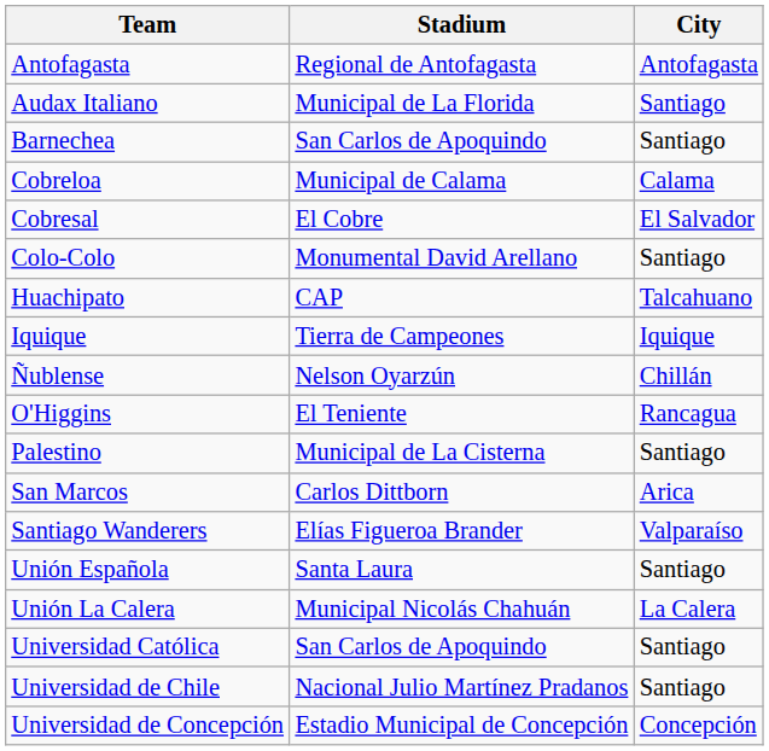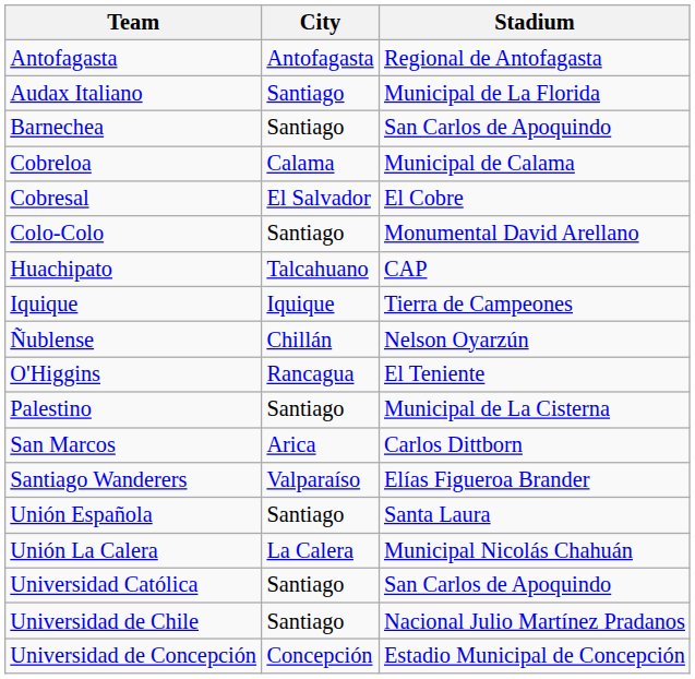columns swapped: City <-> Stadium
